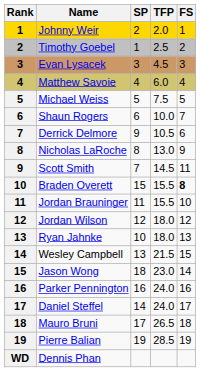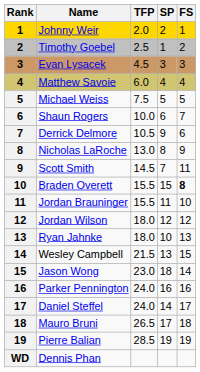columns swapped: TFP <-> SP
